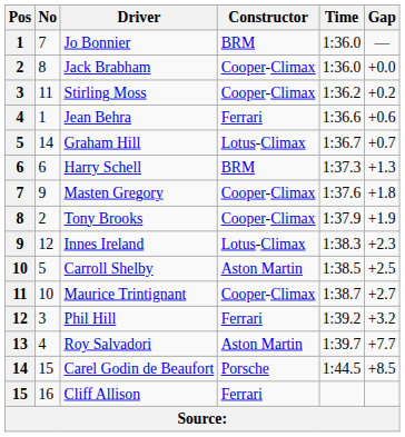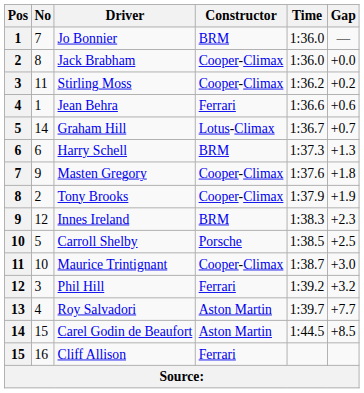Innes Ireland | Constructor: Lotus-Climax -> BRM
Carroll Shelby | Constructor: Aston Martin -> Porsche
Maurice Trintignant | Gap: +2.7 -> +3.0
Carel Godin de Beaufort | Constructor: Porsche -> Aston Martin
